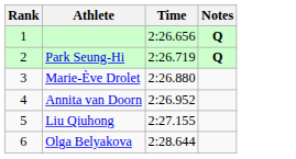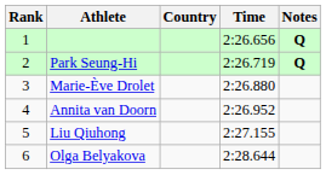+ column: Country
